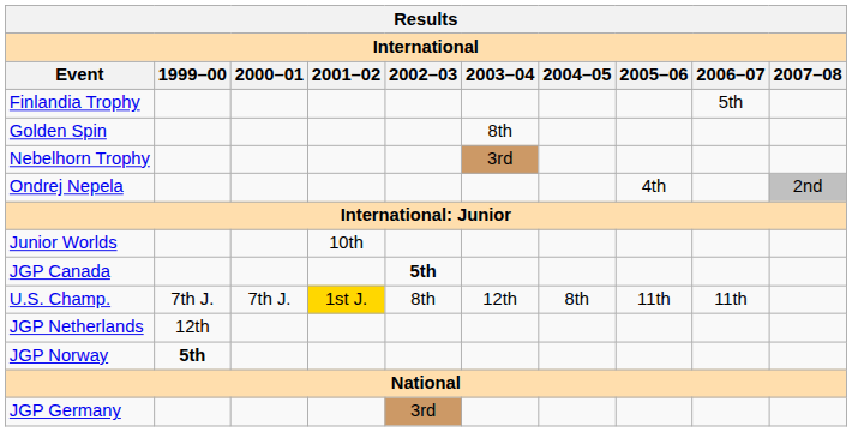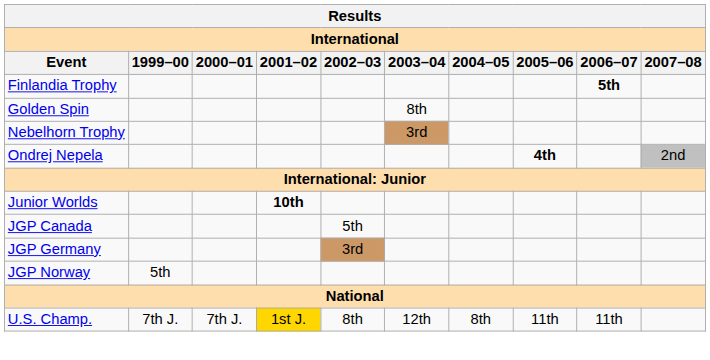Finlandia Trophy | 2006–07: normal -> bold
Ondrej Nepela | 2005–06: normal -> bold
Junior Worlds | 2001–02: normal -> bold
JGP Canada | 2002–03: bold -> normal
rows swapped: JGP Germany <-> U.S. Champ.
- row: JGP Netherlands | 12th
JGP Norway | 1999–00: bold -> normal
